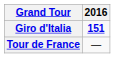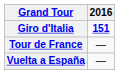+ row: Vuelta a España | —
